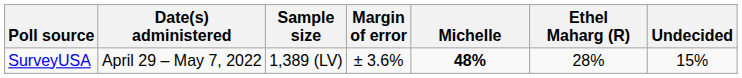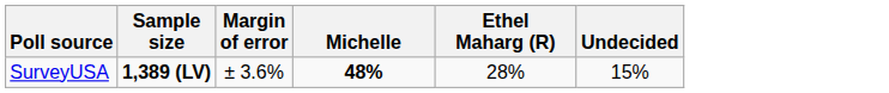- column: Date(s) administered | April 29 – May 7, 2022
SurveyUSA | Sample size: normal -> bold
